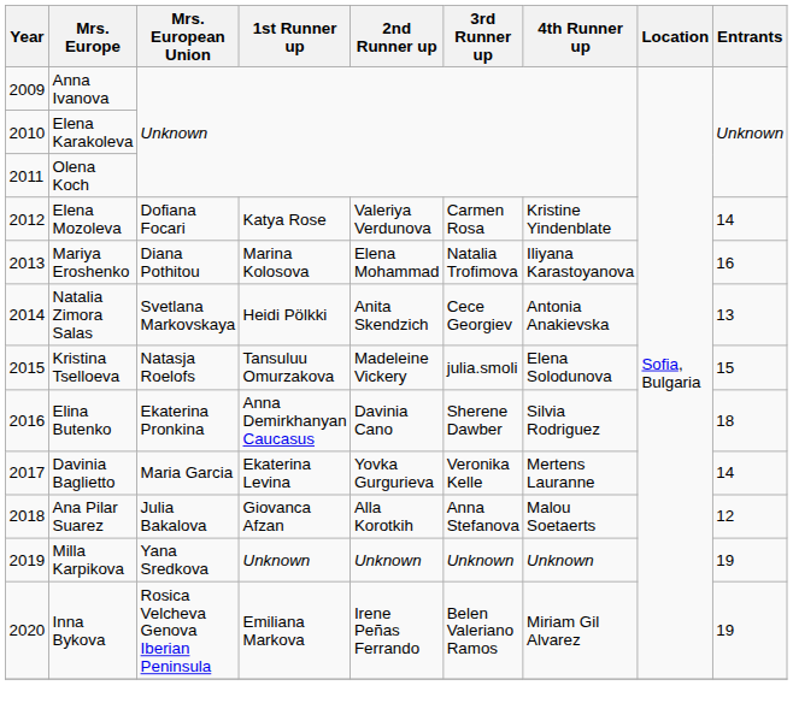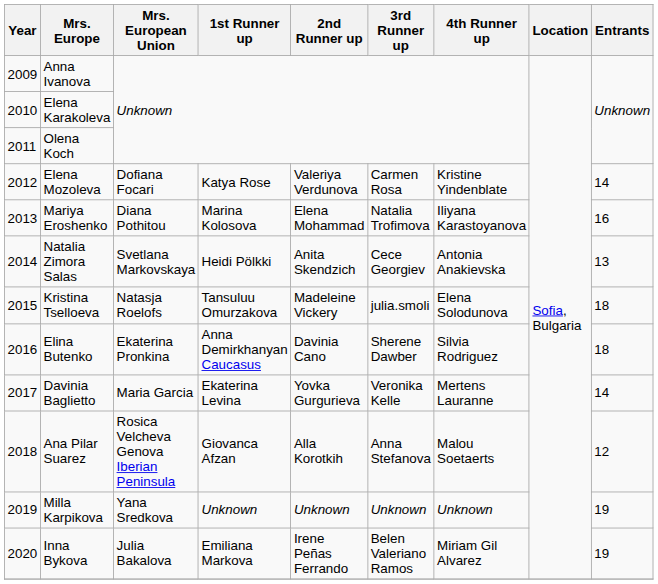Kristina Tselloeva | Entrants: 15 -> 18
Ana Pilar Suarez | Mrs. European Union: Julia Bakalova -> Rosica Velcheva Genova Iberian Peninsula
Inna Bykova | Mrs. European Union: Rosica Velcheva Genova Iberian Peninsula -> Julia Bakalova
